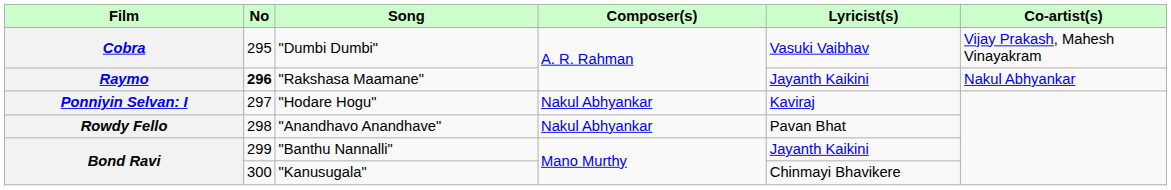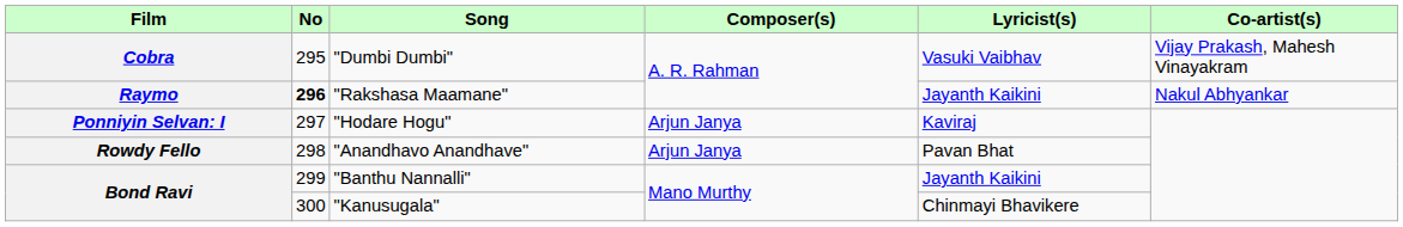"Hodare Hogu" | Composer(s): Nakul Abhyankar -> Arjun Janya
"Anandhavo Anandhave" | Composer(s): Nakul Abhyankar -> Arjun Janya
